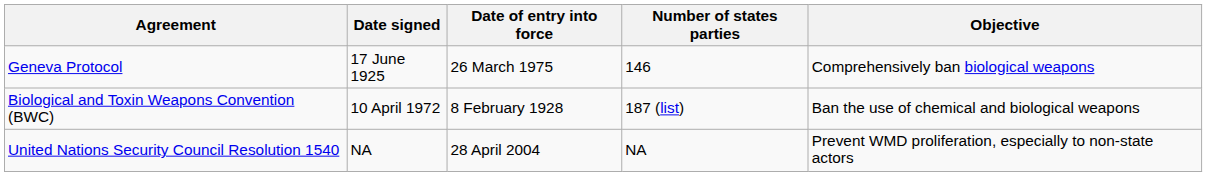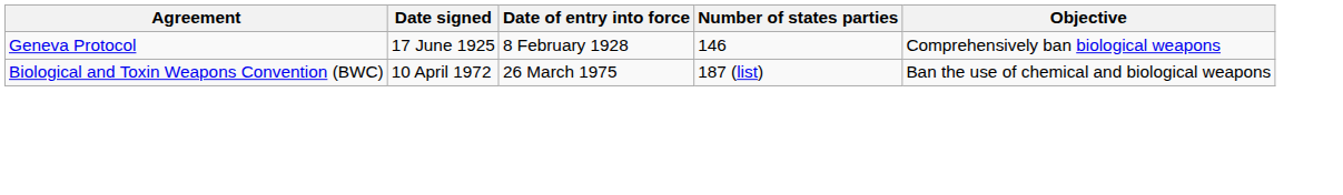Geneva Protocol | Date of entry into force: 26 March 1975 -> 8 February 1928
Biological and Toxin Weapons Convention (BWC) | Date of entry into force: 8 February 1928 -> 26 March 1975
- row: United Nations Security Council Resolution 1540 | NA | 28 April 2004 | NA | Prevent WMD proliferation, especially to non-state actors
